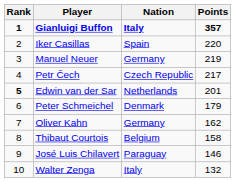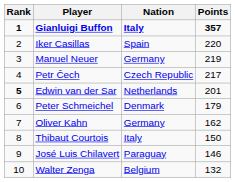Thibaut Courtois | Nation: Belgium -> Italy
Thibaut Courtois | Points: 158 -> 150
Walter Zenga | Nation: Italy -> Belgium
